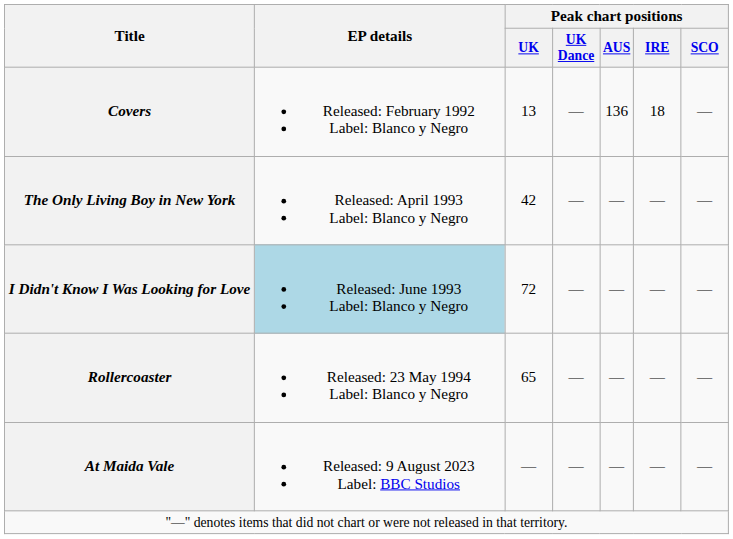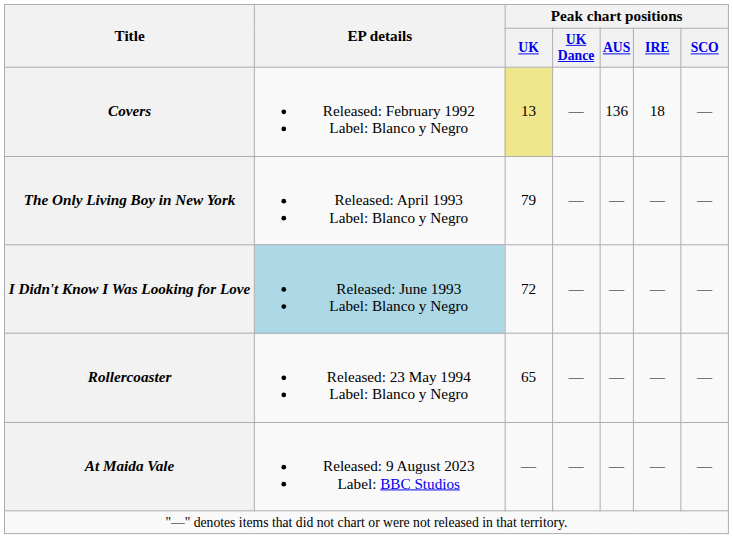Covers | Peak chart positions / UK: no background -> khaki background
The Only Living Boy in New York | Peak chart positions / UK: 42 -> 79
